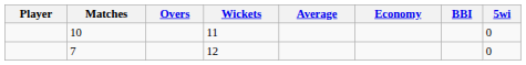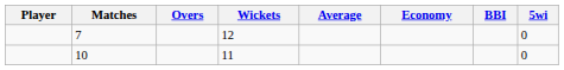rows swapped: 7 <-> 10
